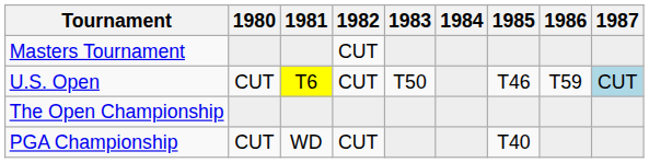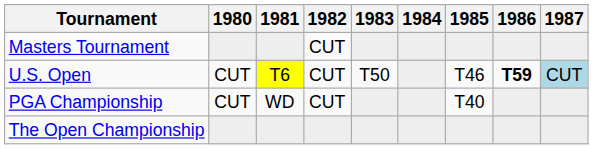U.S. Open | 1986: normal -> bold
rows swapped: The Open Championship <-> PGA Championship
